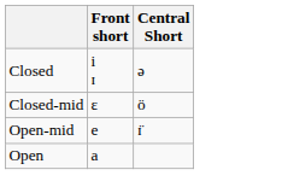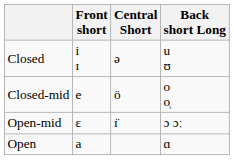+ column: Back short Long | u ʊ | o o̜ | ɔ ɔː | ɑ
Closed-mid | Front short: ɛ -> e
Open-mid | Front short: e -> ɛ
